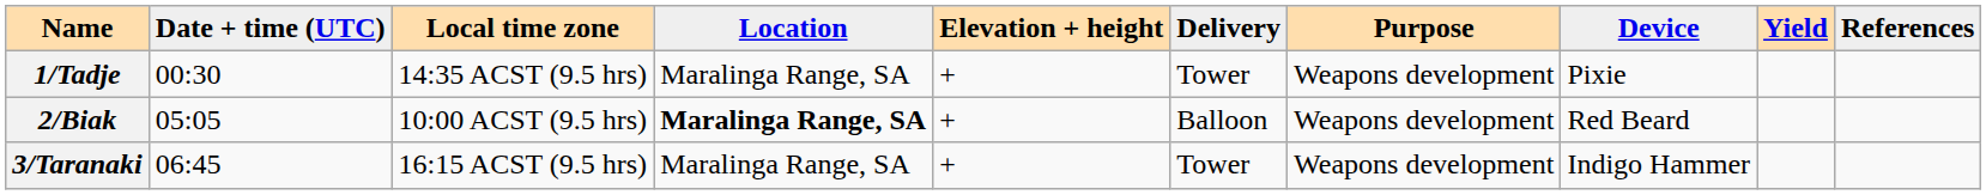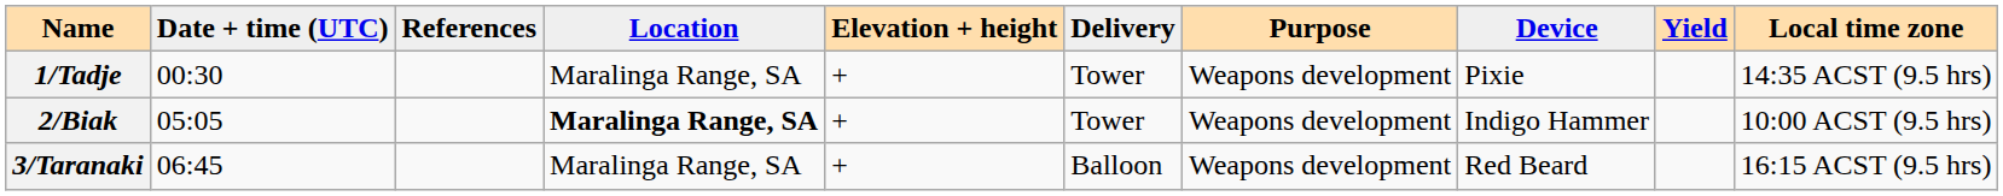columns swapped: Local time zone <-> References
2/Biak | Delivery: Balloon -> Tower
2/Biak | Device: Red Beard -> Indigo Hammer
3/Taranaki | Delivery: Tower -> Balloon
3/Taranaki | Device: Indigo Hammer -> Red Beard
